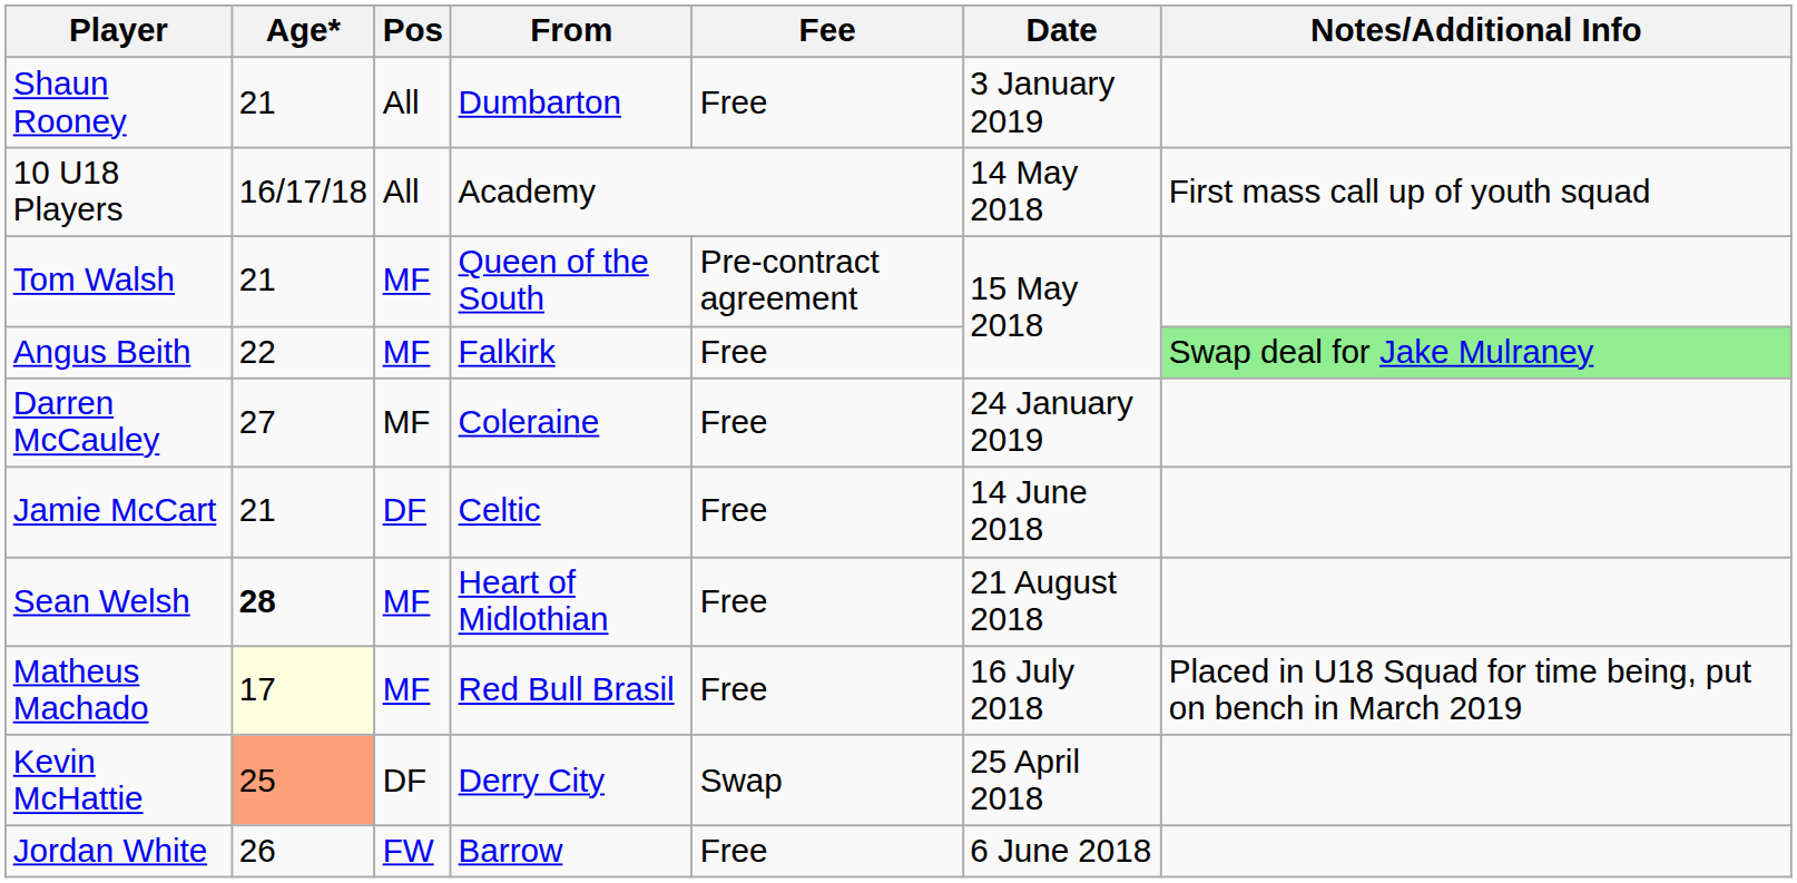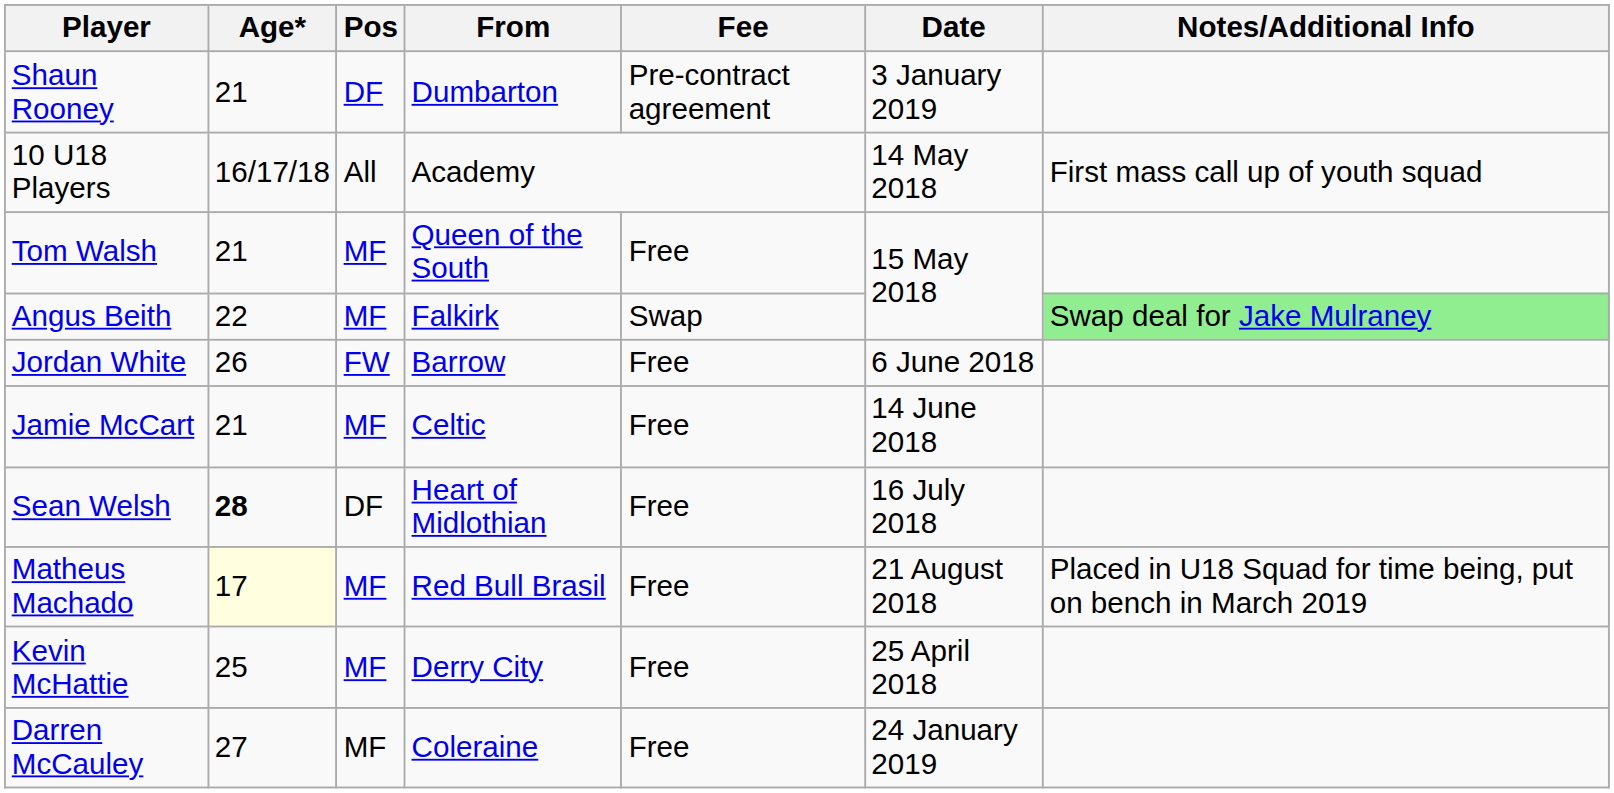Shaun Rooney | Pos: All -> DF
Shaun Rooney | Fee: Free -> Pre-contract agreement
Tom Walsh | Fee: Pre-contract agreement -> Free
Angus Beith | Fee: Free -> Swap
rows swapped: Jordan White <-> Darren McCauley
Jamie McCart | Pos: DF -> MF
Sean Welsh | Pos: MF -> DF
Sean Welsh | Date: 21 August 2018 -> 16 July 2018
Matheus Machado | Date: 16 July 2018 -> 21 August 2018
Kevin McHattie | Age*: lightsalmon background -> no background
Kevin McHattie | Pos: DF -> MF
Kevin McHattie | Fee: Swap -> Free
